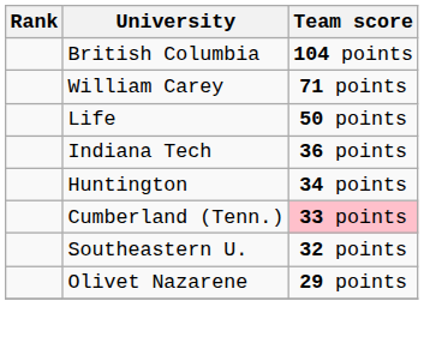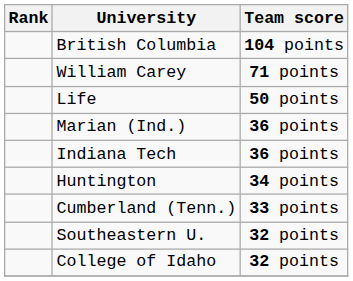+ row: Marian (Ind.) | 36 points
Cumberland (Tenn.) | Team score: pink background -> no background
+ row: College of Idaho | 32 points
- row: Olivet Nazarene | 29 points
